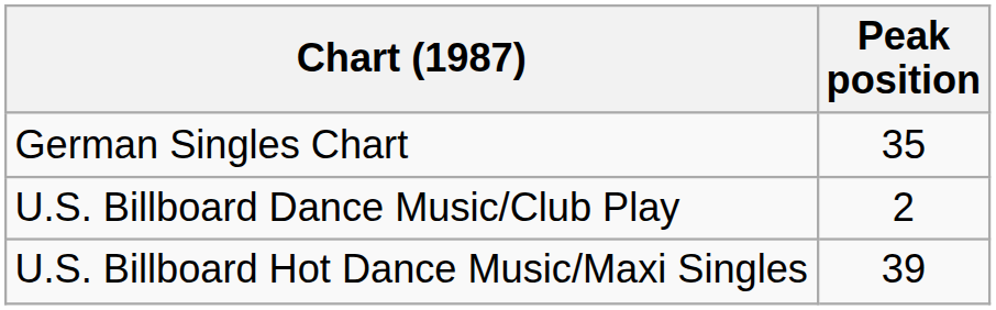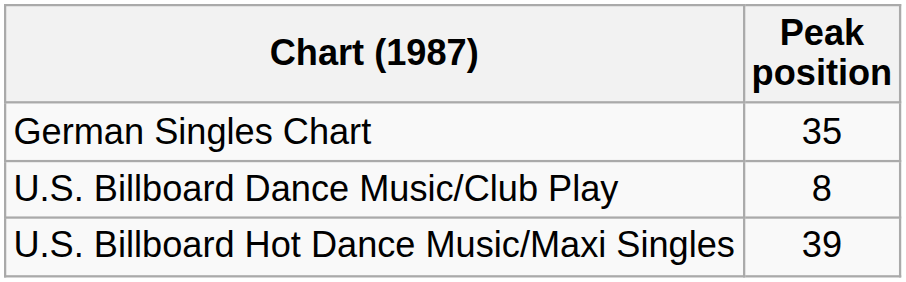U.S. Billboard Dance Music/Club Play | Peak position: 2 -> 8
